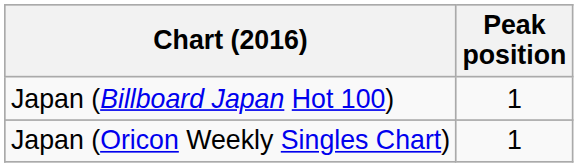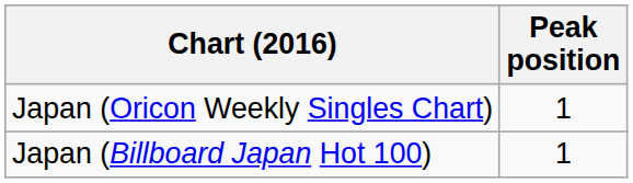rows swapped: Japan (Oricon Weekly Singles Chart) <-> Japan (Billboard Japan Hot 100)
